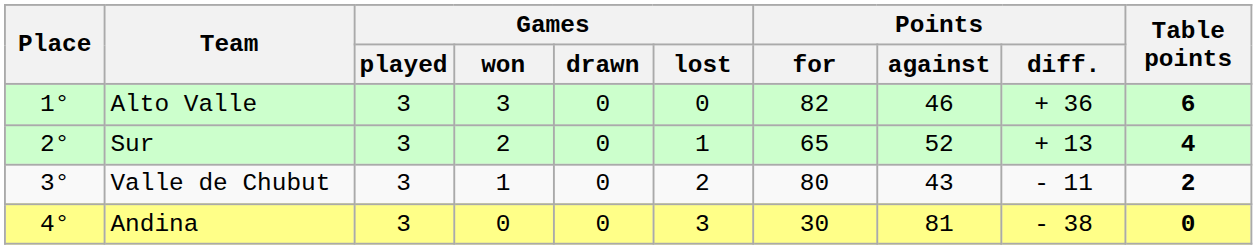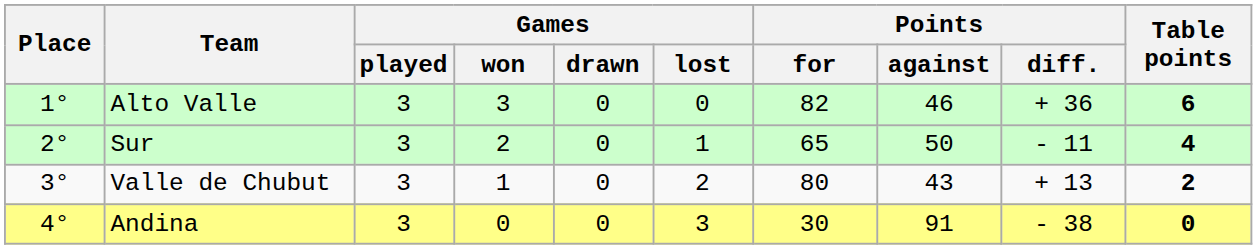Sur | Points / against: 52 -> 50
Sur | Points / diff.: + 13 -> - 11
Valle de Chubut | Points / diff.: - 11 -> + 13
Andina | Points / against: 81 -> 91
